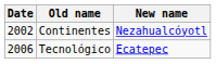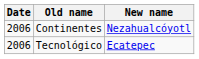Continentes | Date: 2002 -> 2006
